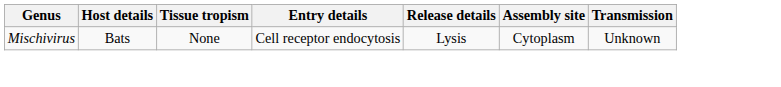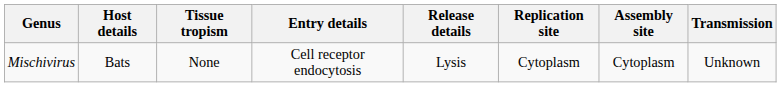+ column: Replication site | Cytoplasm
